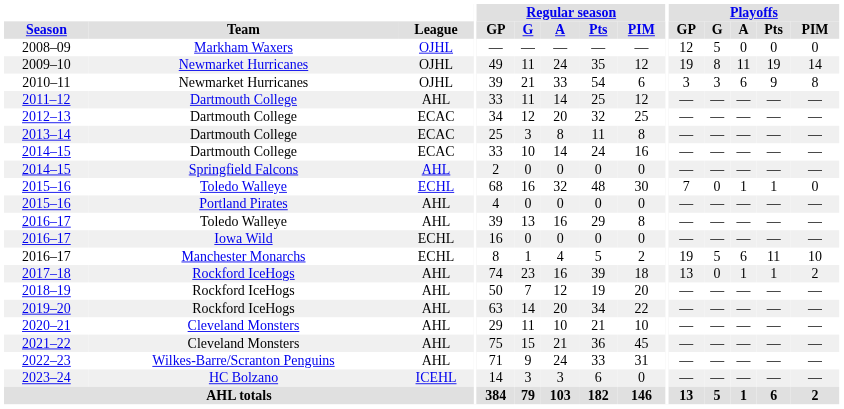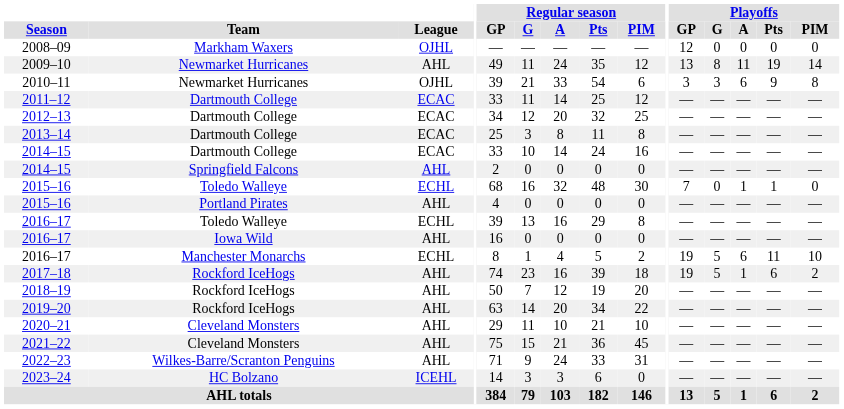2008–09 | Playoffs / G: 5 -> 0
2009–10 | League: OJHL -> AHL
2009–10 | Playoffs / GP: 19 -> 13
2011–12 | League: AHL -> ECAC
2016–17 / Toledo Walleye | League: AHL -> ECHL
2016–17 / Iowa Wild | League: ECHL -> AHL
2017–18 | Playoffs / GP: 13 -> 19
2017–18 | Playoffs / G: 0 -> 5
2017–18 | Playoffs / Pts: 1 -> 6
